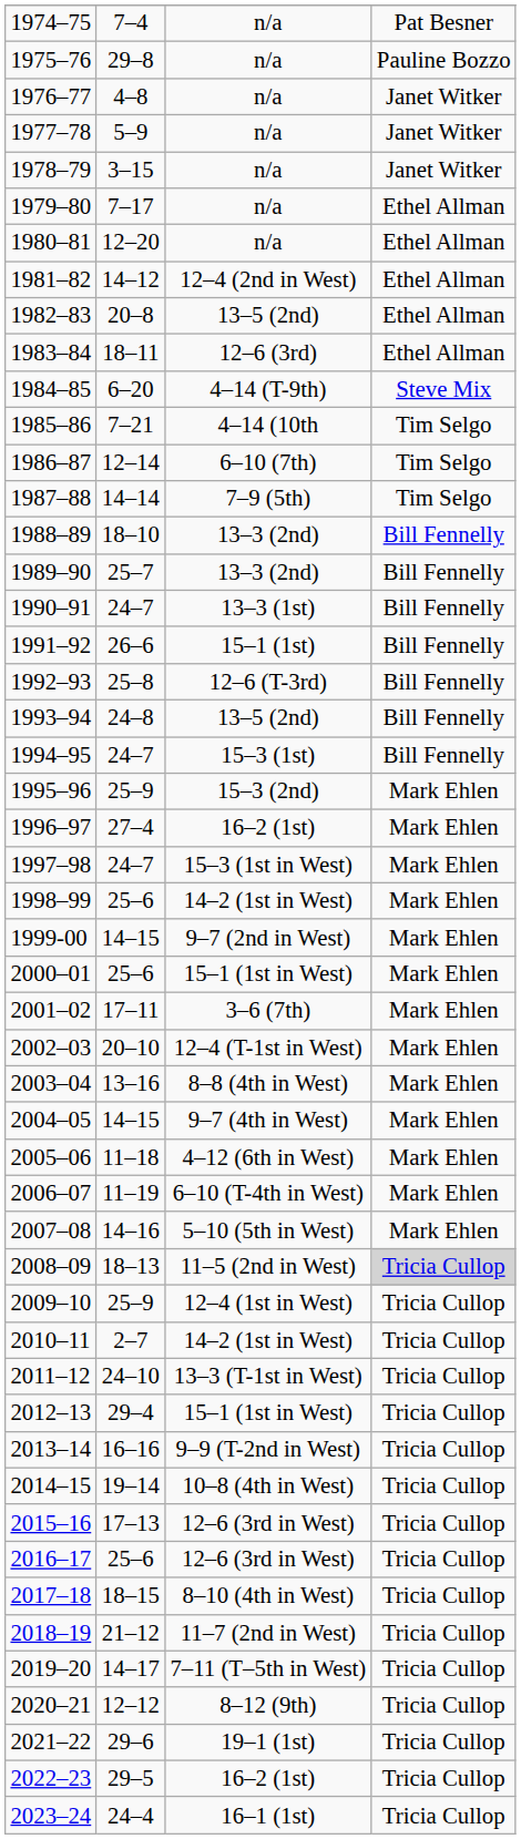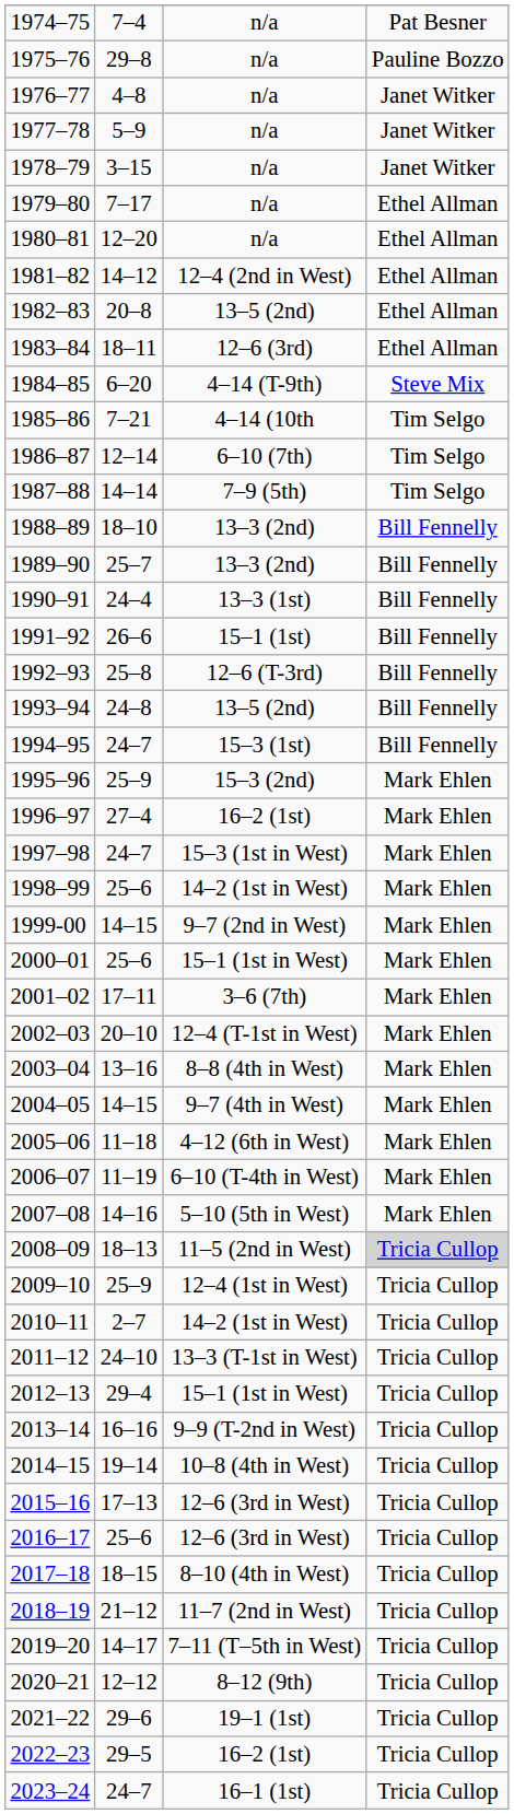1990–91 | column 2: 24–7 -> 24–4
2023–24 | column 2: 24–4 -> 24–7
